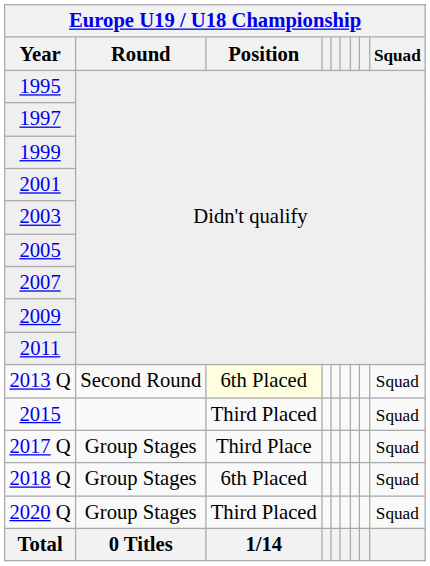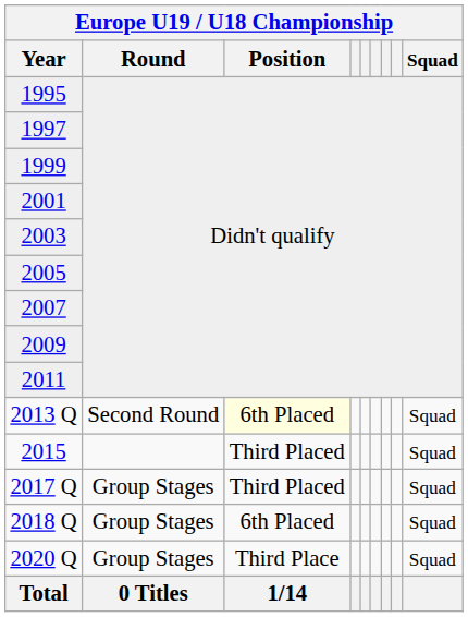2017 Q | Europe U19 / U18 Championship / Position: Third Place -> Third Placed
2020 Q | Europe U19 / U18 Championship / Position: Third Placed -> Third Place
